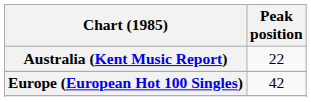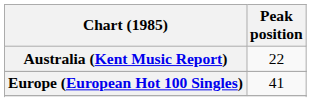Europe (European Hot 100 Singles) | Peak position: 42 -> 41
